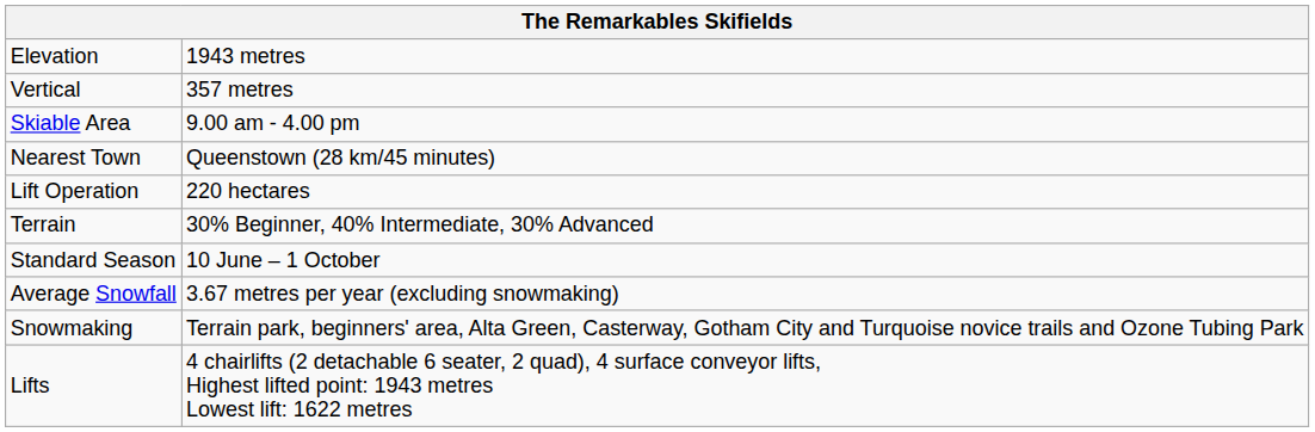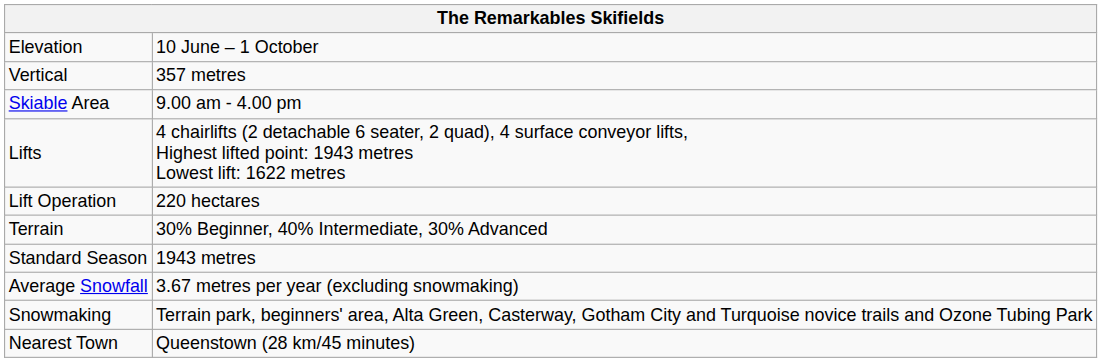Elevation | column 2: 1943 metres -> 10 June – 1 October
rows swapped: Lifts <-> Nearest Town
Standard Season | column 2: 10 June – 1 October -> 1943 metres
